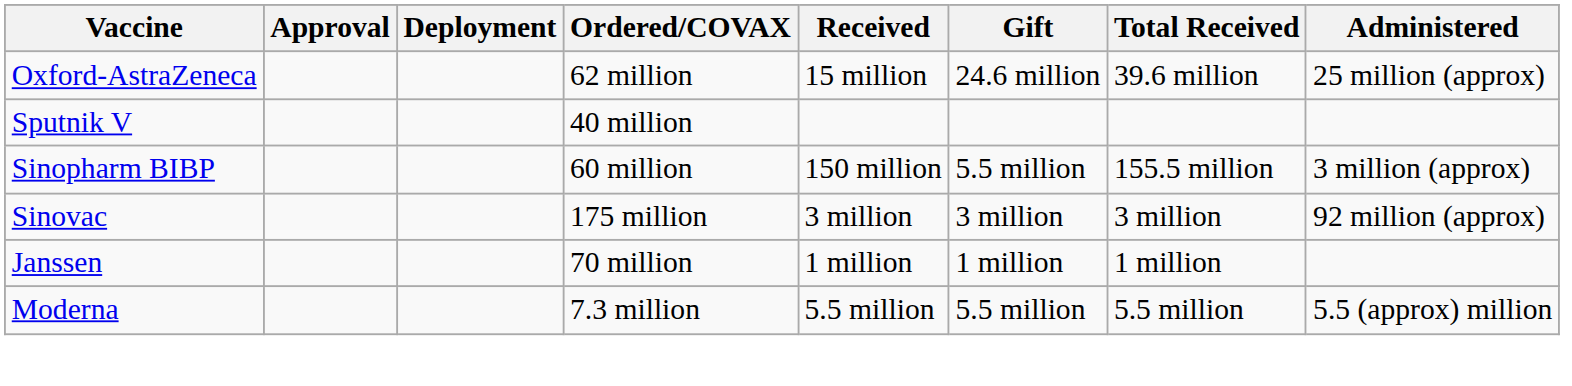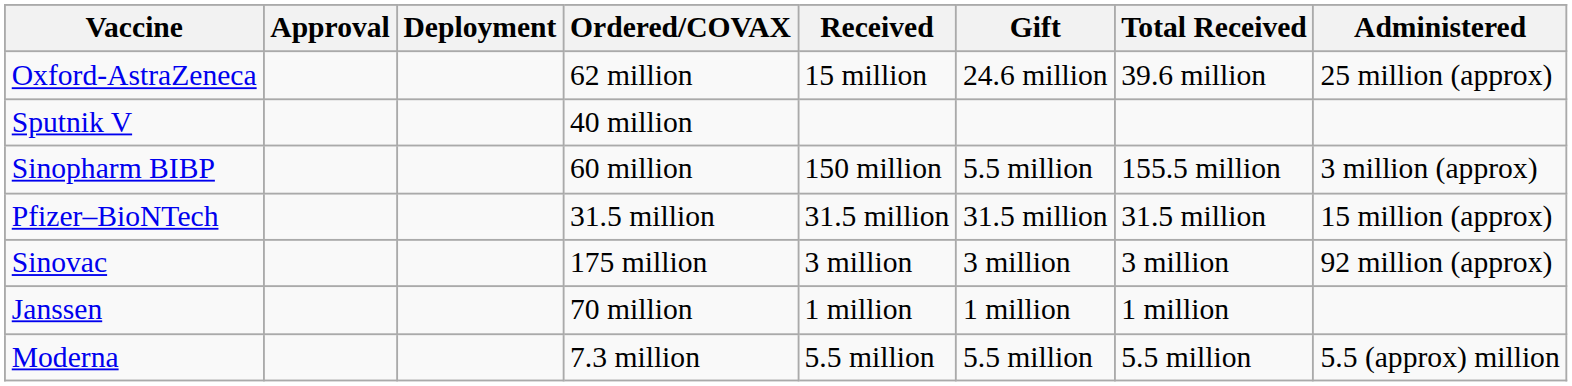+ row: Pfizer–BioNTech | 31.5 million | 31.5 million | 31.5 million | 31.5 million | 15 million (approx)
